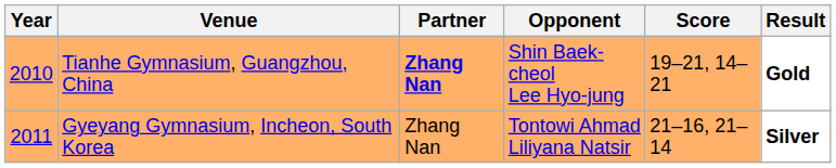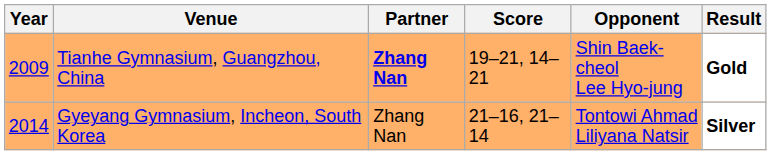columns swapped: Opponent <-> Score
Tianhe Gymnasium, Guangzhou, China | Year: 2010 -> 2009
Gyeyang Gymnasium, Incheon, South Korea | Year: 2011 -> 2014
